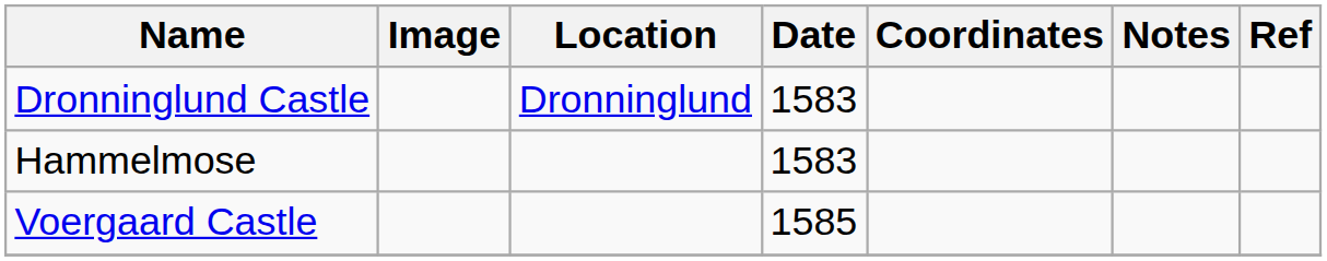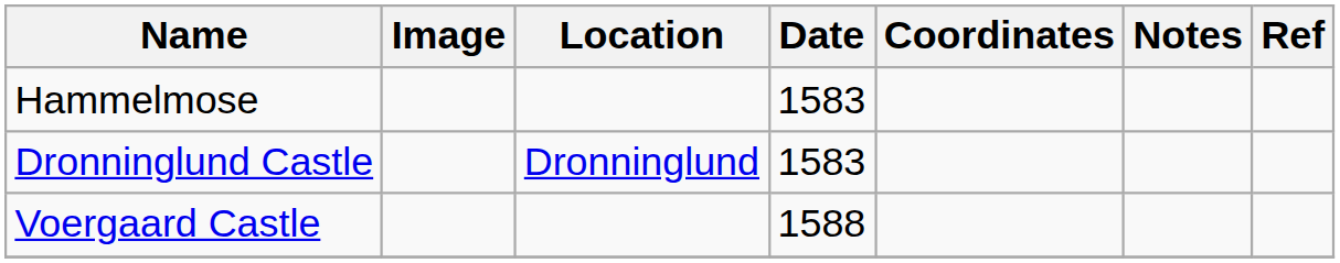rows swapped: Dronninglund Castle <-> Hammelmose
Voergaard Castle | Date: 1585 -> 1588
